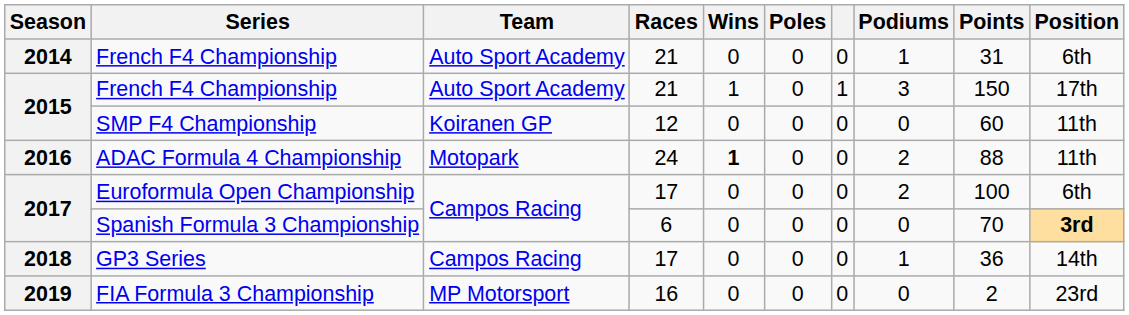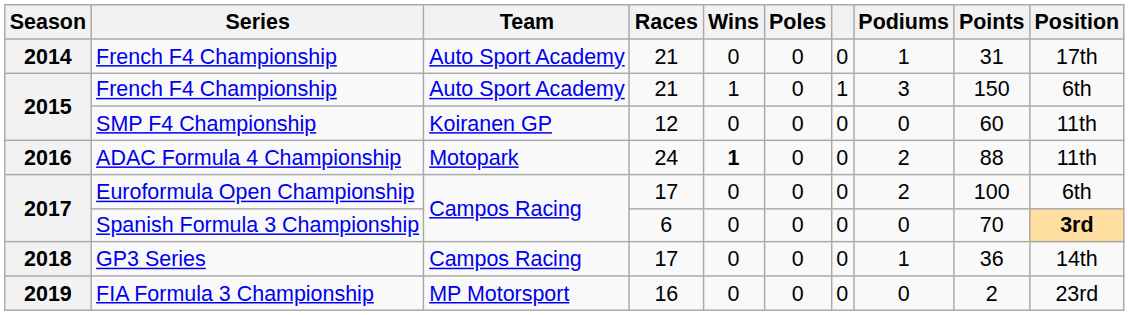2014 / French F4 Championship | Position: 6th -> 17th
2015 / French F4 Championship | Position: 17th -> 6th
